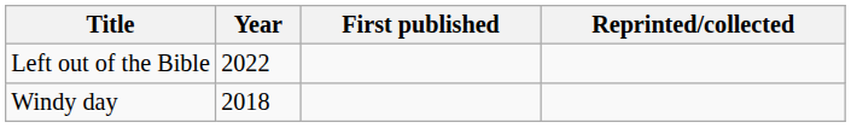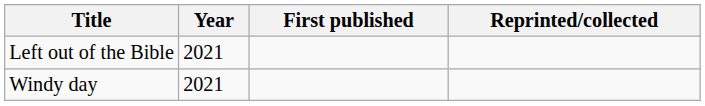Left out of the Bible | Year: 2022 -> 2021
Windy day | Year: 2018 -> 2021
